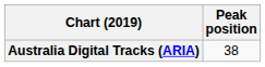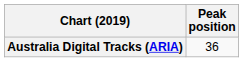Australia Digital Tracks (ARIA) | Peak position: 38 -> 36
